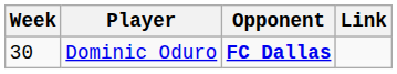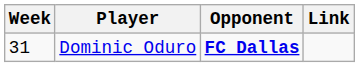Dominic Oduro | Week: 30 -> 31
